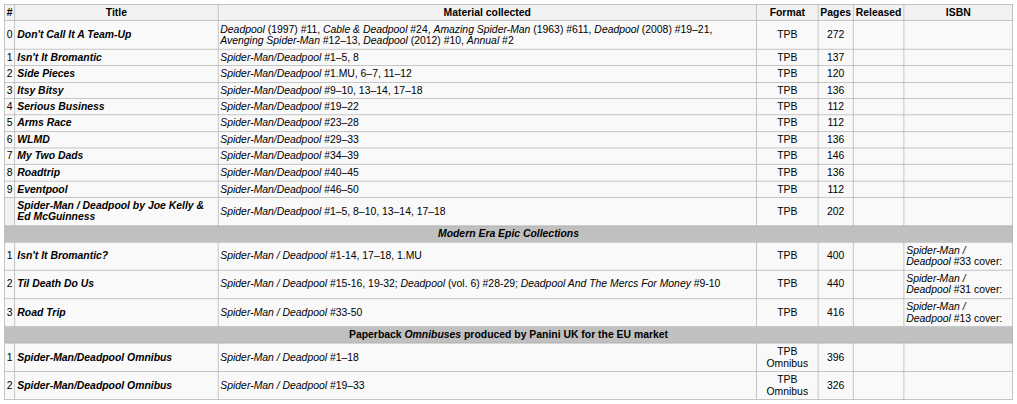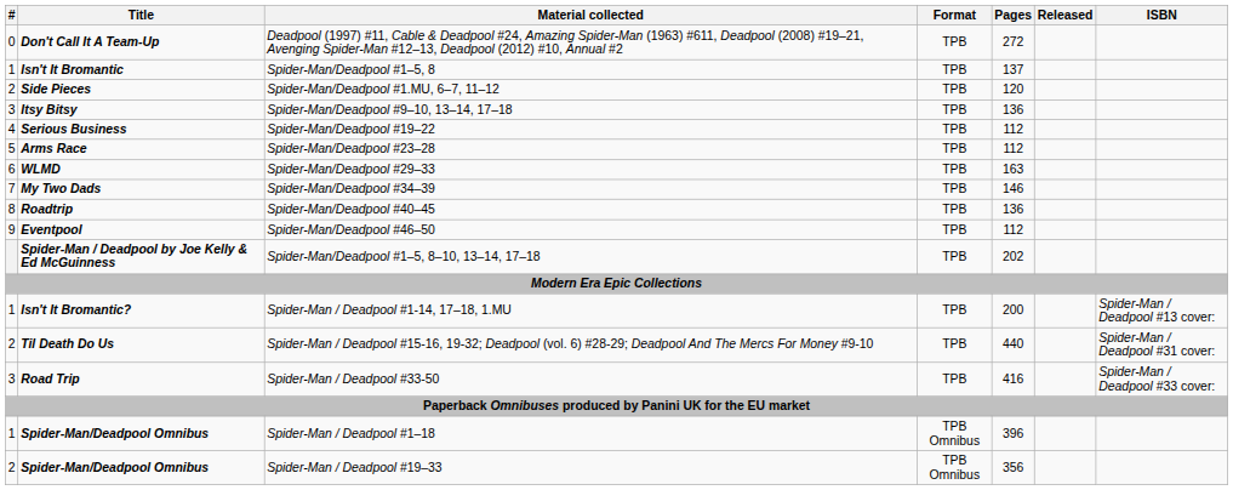Spider-Man/Deadpool #29–33 | Pages: 136 -> 163
Spider-Man / Deadpool #1-14, 17–18, 1.MU | Pages: 400 -> 200
Spider-Man / Deadpool #1-14, 17–18, 1.MU | ISBN: Spider-Man / Deadpool #33 cover: -> Spider-Man / Deadpool #13 cover:
Spider-Man / Deadpool #33-50 | ISBN: Spider-Man / Deadpool #13 cover: -> Spider-Man / Deadpool #33 cover:
Spider-Man / Deadpool #19–33 | Pages: 326 -> 356
